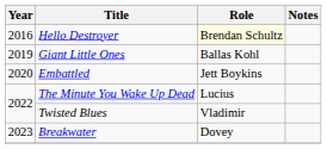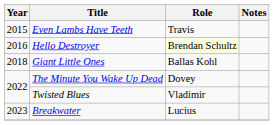+ row: 2015 | Even Lambs Have Teeth | Travis
Giant Little Ones | Year: 2019 -> 2018
- row: 2020 | Embattled | Jett Boykins
The Minute You Wake Up Dead | Role: Lucius -> Dovey
Breakwater | Role: Dovey -> Lucius
